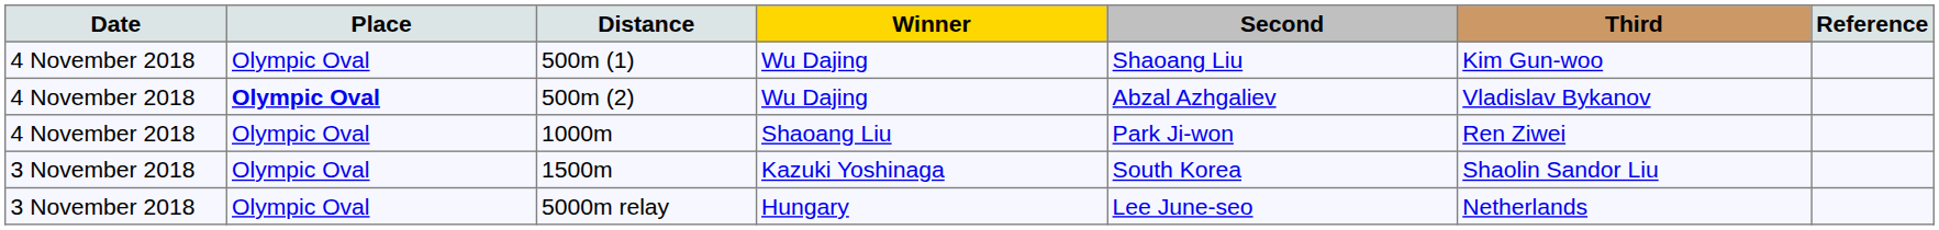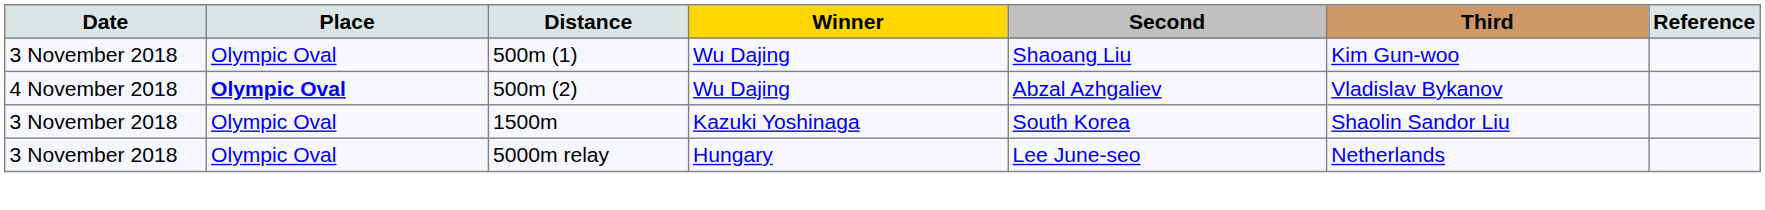500m (1) | Date: 4 November 2018 -> 3 November 2018
- row: 4 November 2018 | Olympic Oval | 1000m | Shaoang Liu | Park Ji-won | Ren Ziwei
